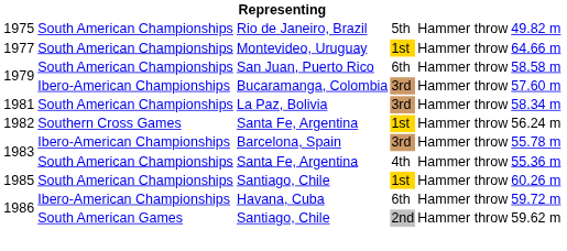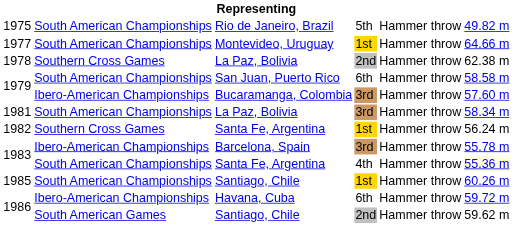+ row: 1978 | Southern Cross Games | La Paz, Bolivia | 2nd | Hammer throw | 62.38 m
1983 / Santa Fe, Argentina | column 6: no background -> lightyellow background
